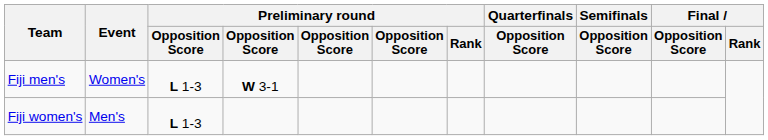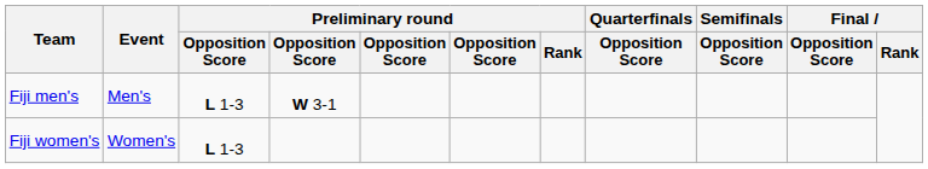Fiji men's | Event: Women's -> Men's
Fiji women's | Event: Men's -> Women's
